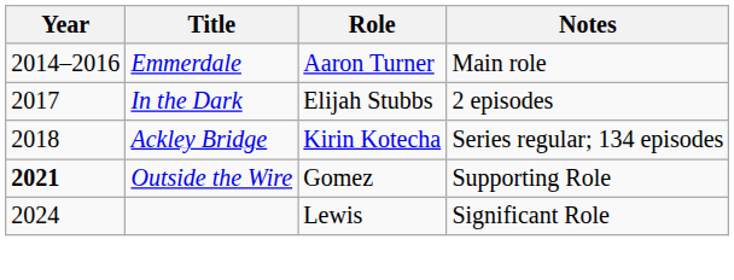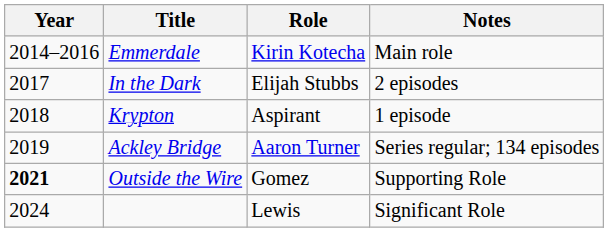Emmerdale | Role: Aaron Turner -> Kirin Kotecha
+ row: 2018 | Krypton | Aspirant | 1 episode
Ackley Bridge | Year: 2018 -> 2019
Ackley Bridge | Role: Kirin Kotecha -> Aaron Turner
